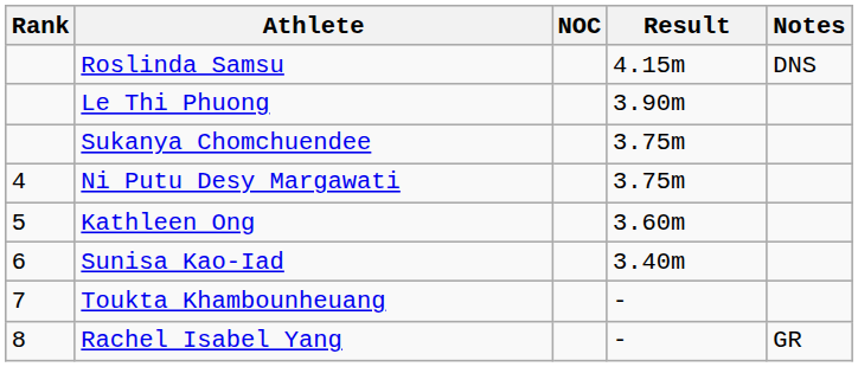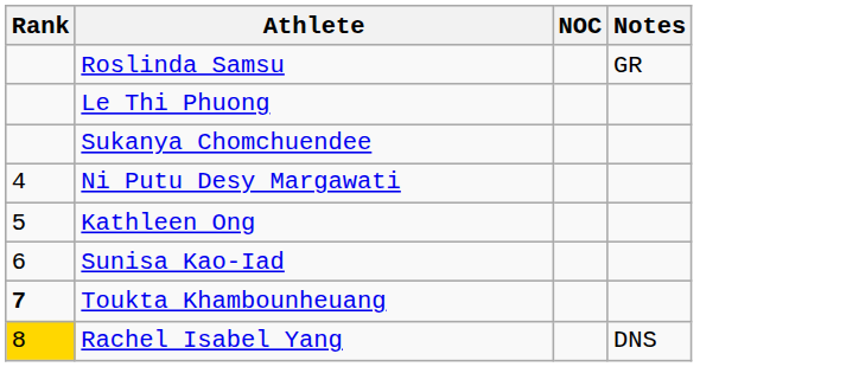- column: Result | 4.15m | 3.90m | 3.75m | 3.75m | 3.60m | 3.40m | - | -
Roslinda Samsu | Notes: DNS -> GR
Toukta Khambounheuang | Rank: normal -> bold
Rachel Isabel Yang | Rank: no background -> gold background
Rachel Isabel Yang | Notes: GR -> DNS
